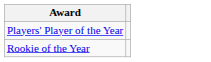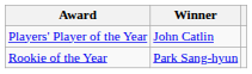+ column: Winner | John Catlin | Park Sang-hyun
